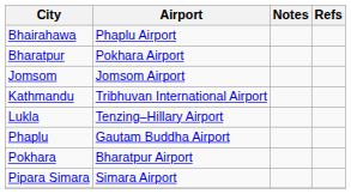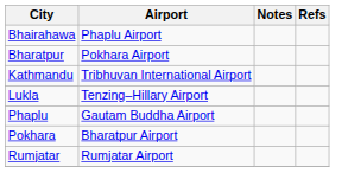- row: Jomsom | Jomsom Airport
+ row: Rumjatar | Rumjatar Airport
- row: Pipara Simara | Simara Airport
